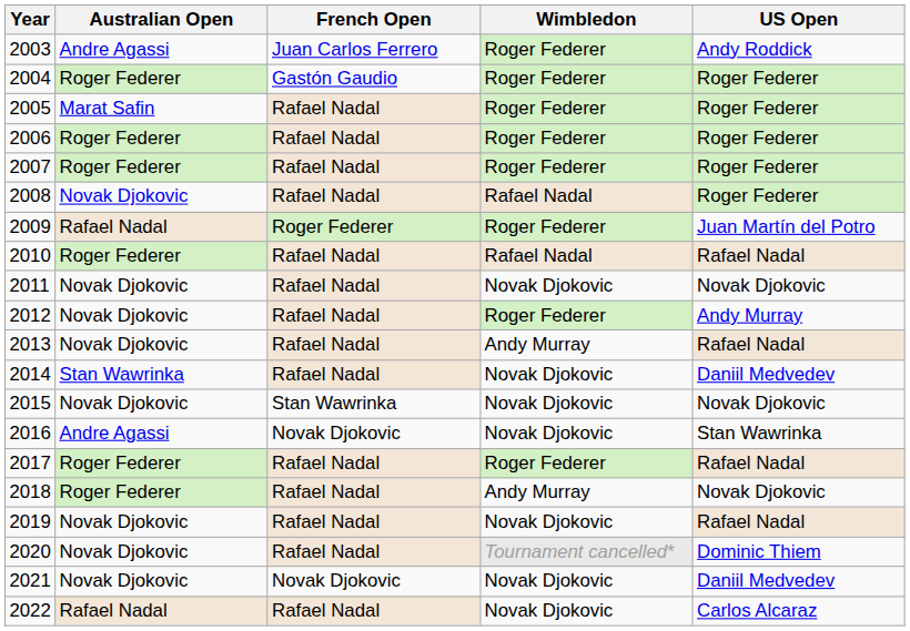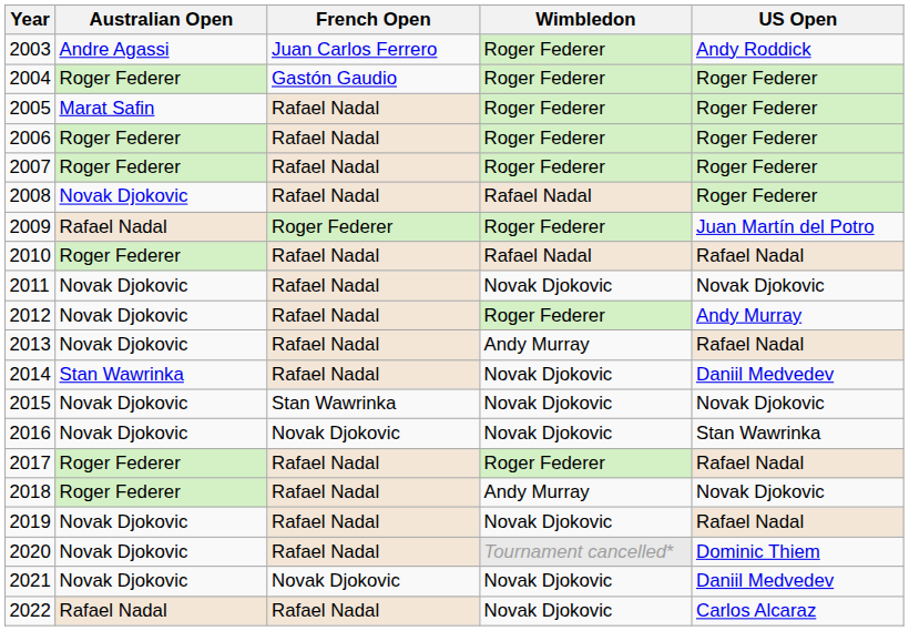2016 | Australian Open: Andre Agassi -> Novak Djokovic
